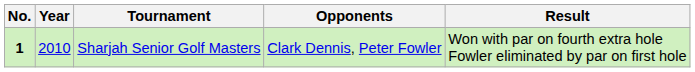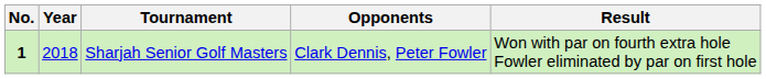Sharjah Senior Golf Masters | Year: 2010 -> 2018
